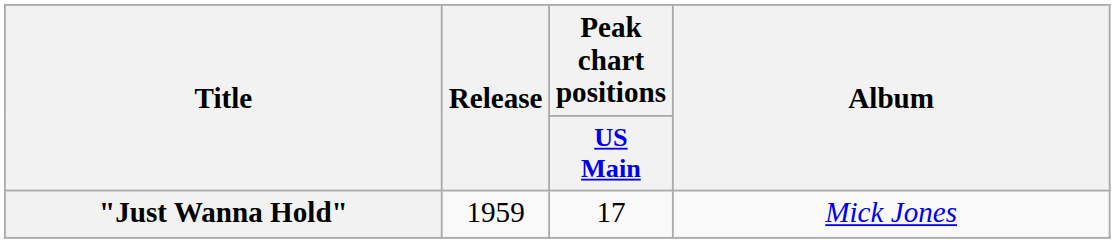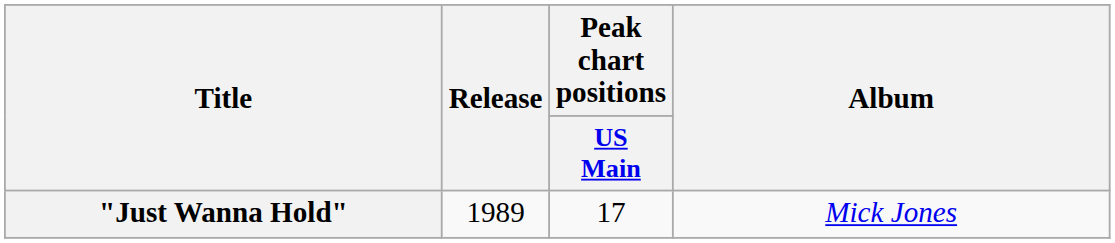"Just Wanna Hold" | Release: 1959 -> 1989
